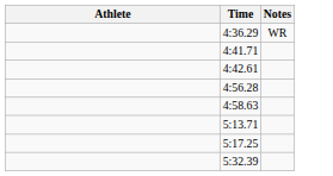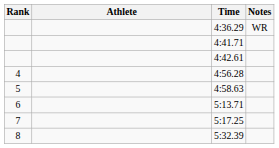+ column: Rank | 4 | 5 | 6 | 7 | 8
